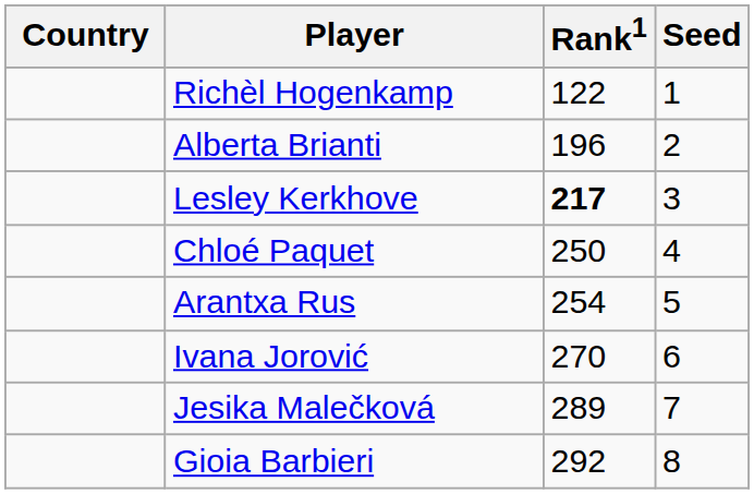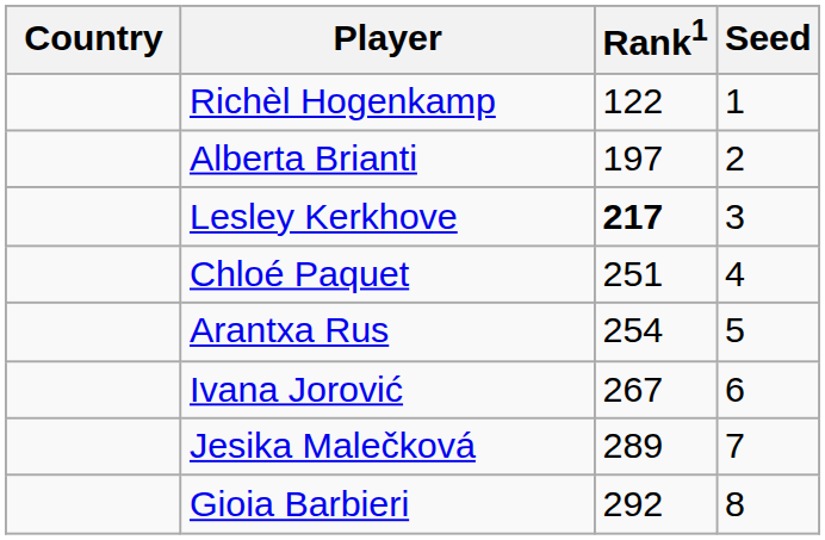Alberta Brianti | Rank1: 196 -> 197
Chloé Paquet | Rank1: 250 -> 251
Ivana Jorović | Rank1: 270 -> 267
